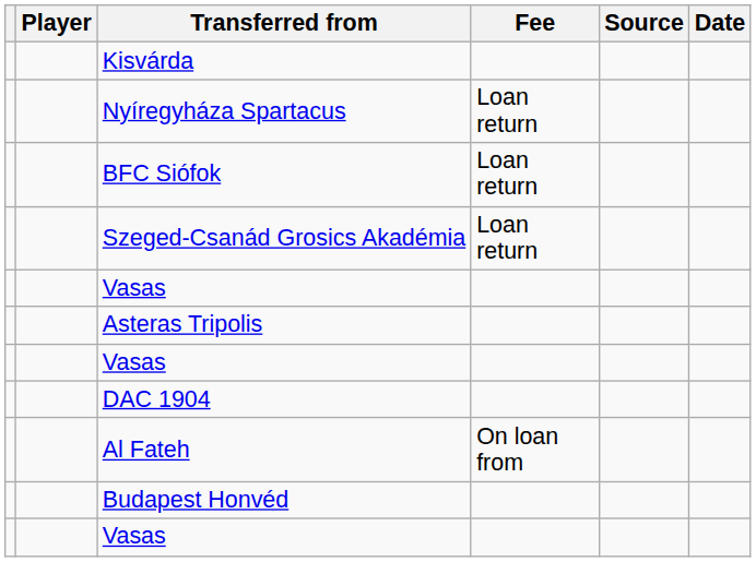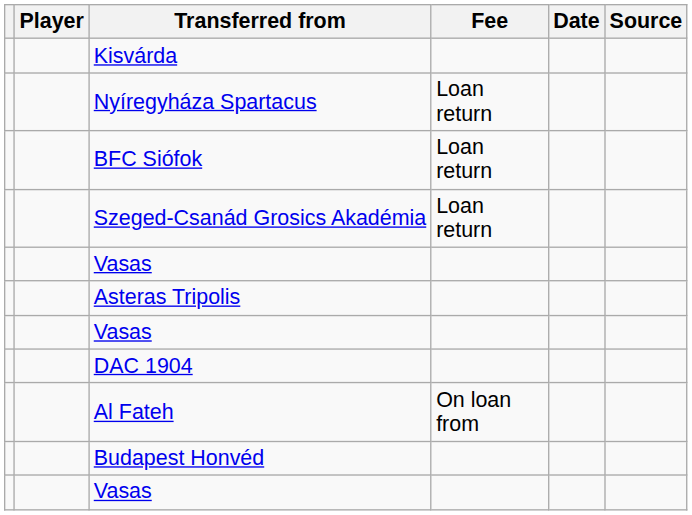columns swapped: Date <-> Source
